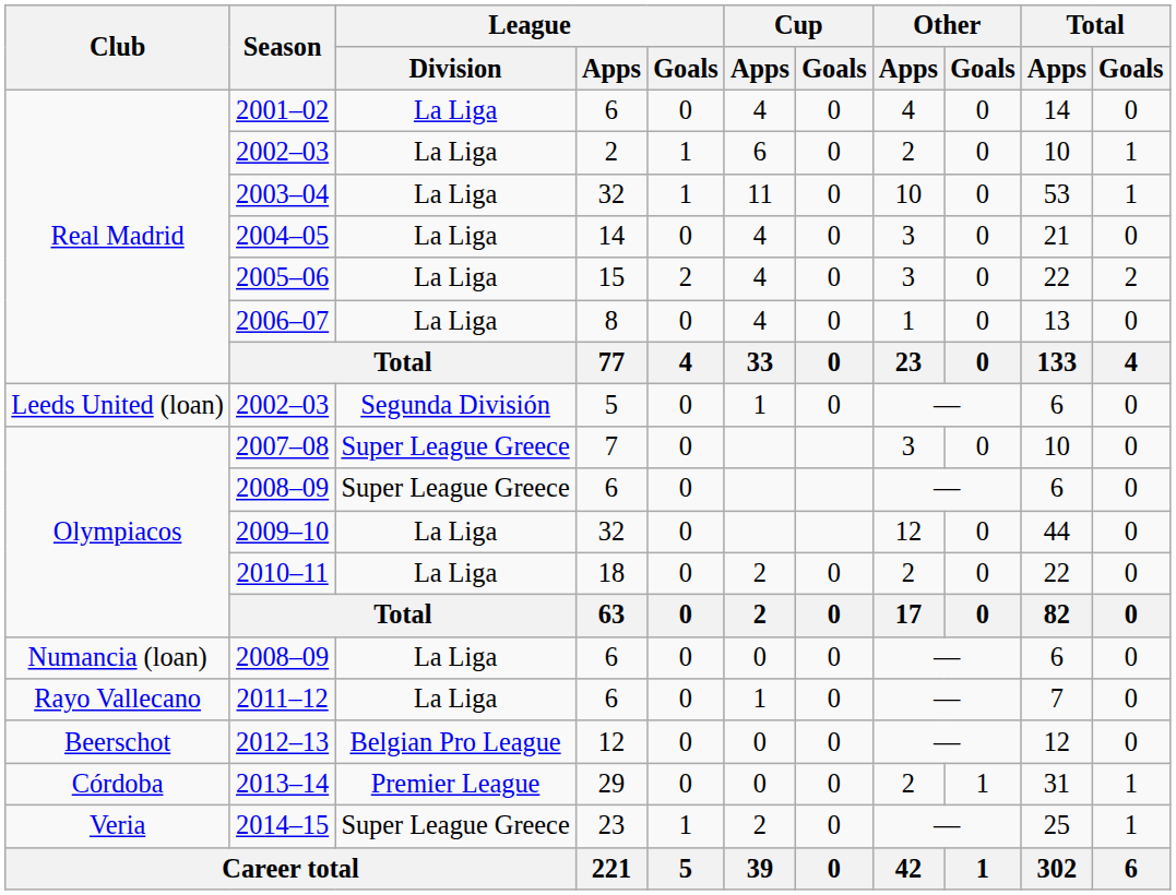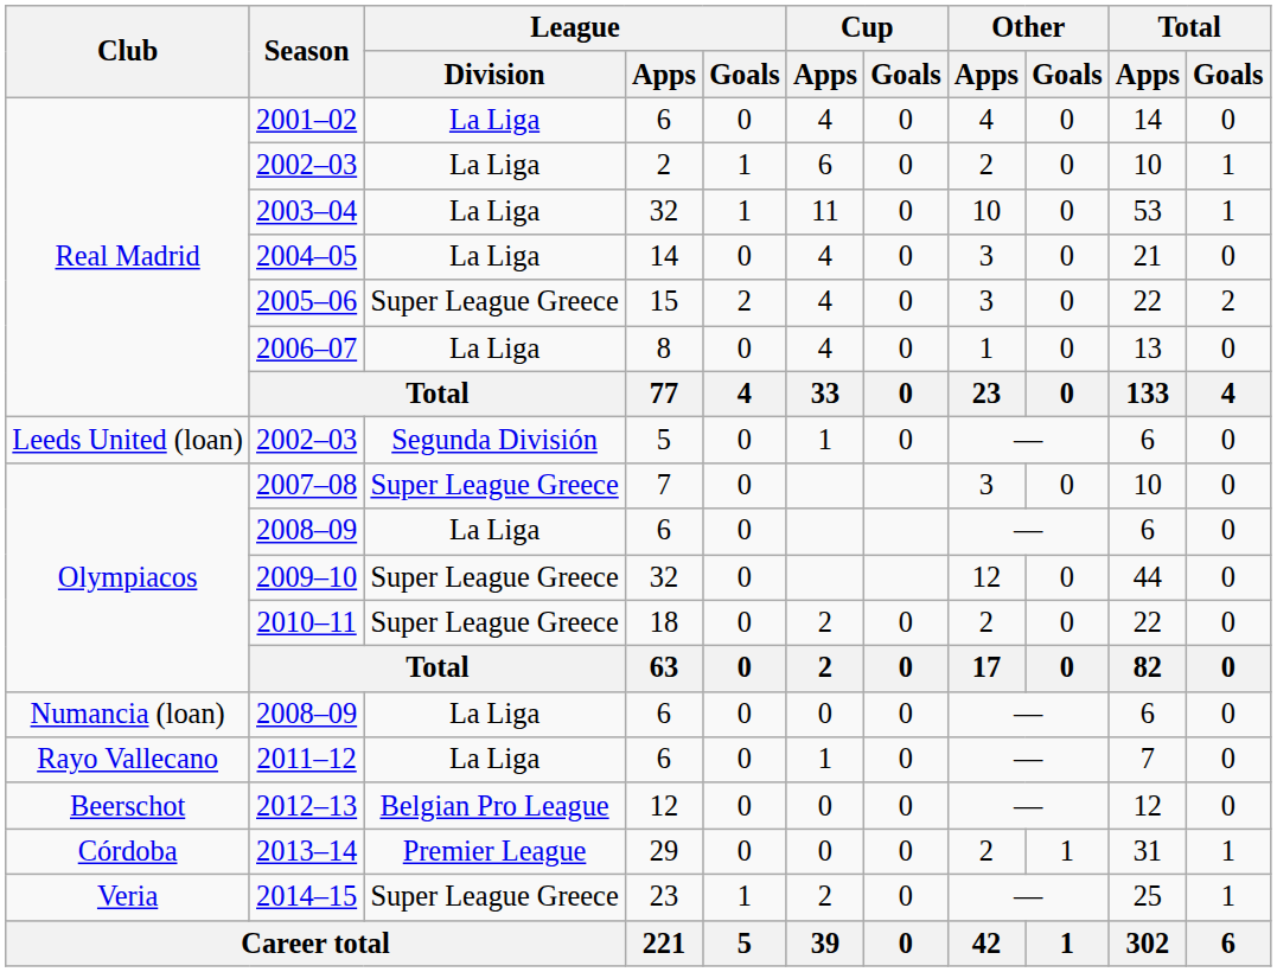2005–06 | League / Division: La Liga -> Super League Greece
Olympiacos / 2008–09 | League / Division: Super League Greece -> La Liga
2009–10 | League / Division: La Liga -> Super League Greece
2010–11 | League / Division: La Liga -> Super League Greece
